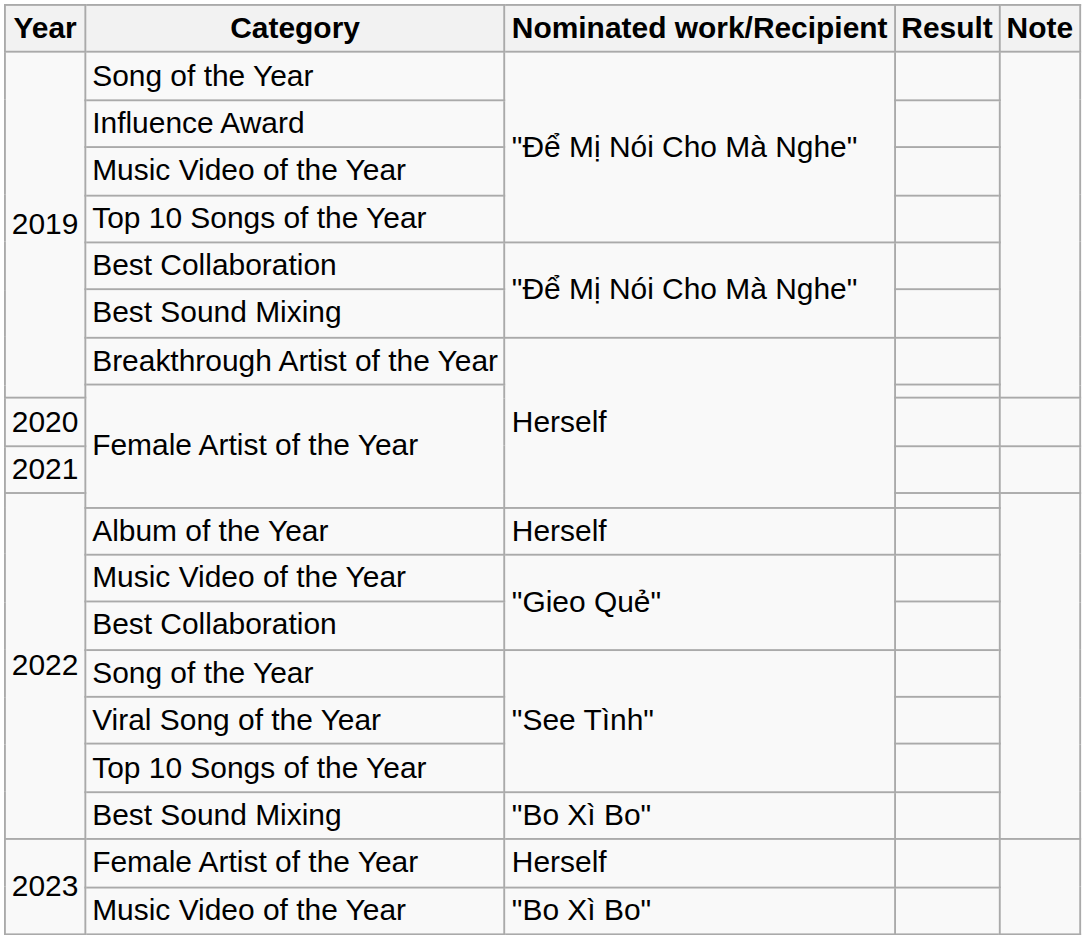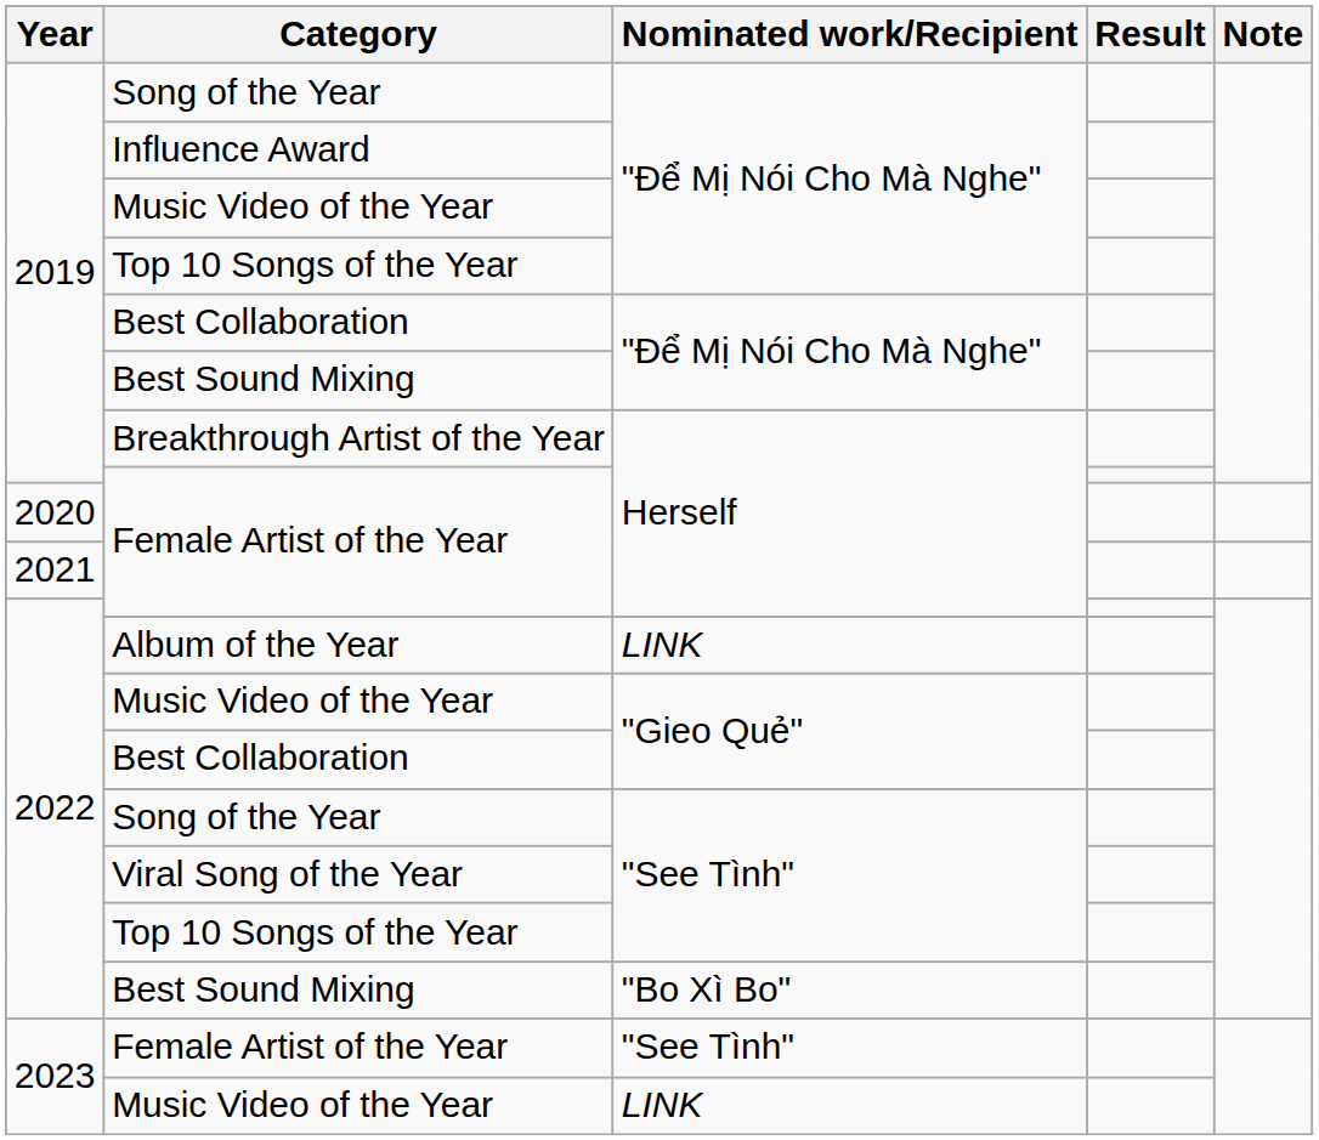Album of the Year | Nominated work/Recipient: Herself -> LINK
2023 / Female Artist of the Year | Nominated work/Recipient: Herself -> "See Tình"
2023 / Music Video of the Year | Nominated work/Recipient: "Bo Xì Bo" -> LINK
